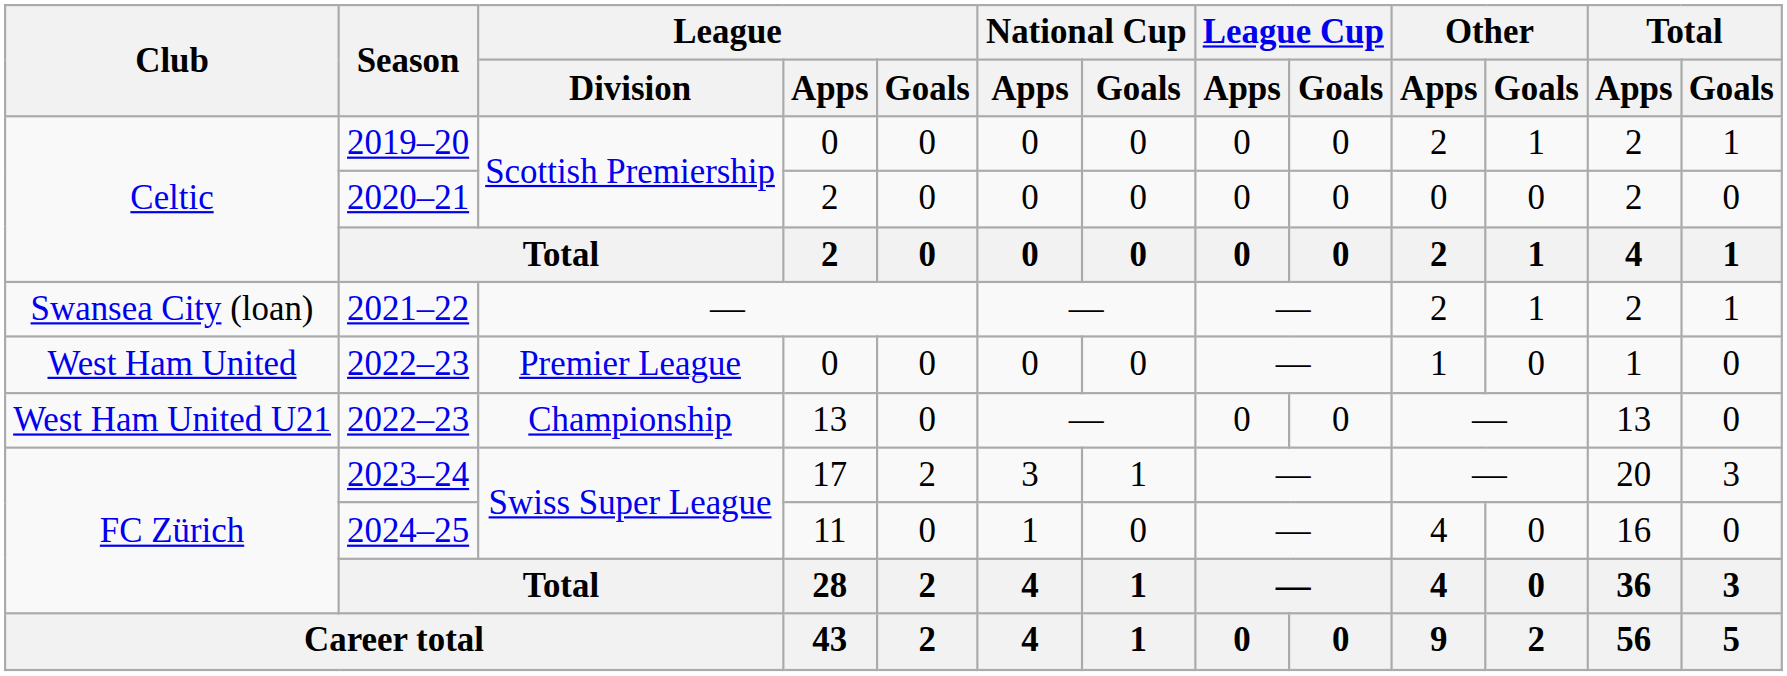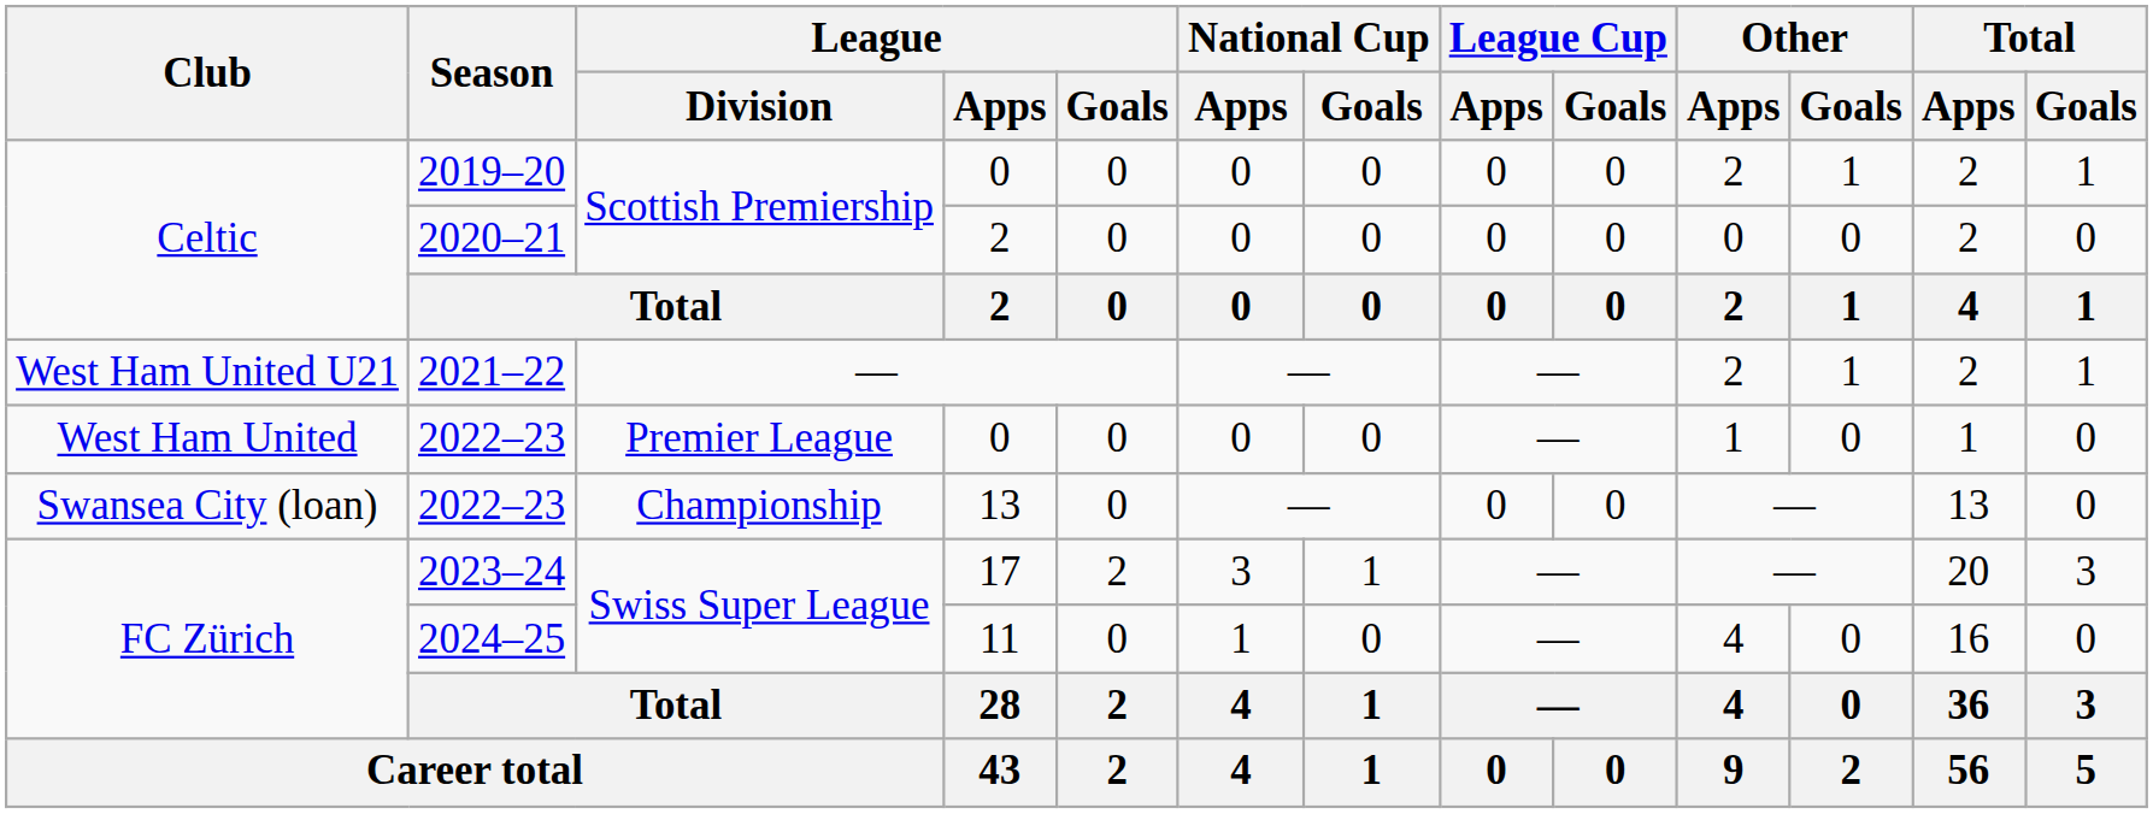2021–22 | Club: Swansea City (loan) -> West Ham United U21
2022–23 / 13 | Club: West Ham United U21 -> Swansea City (loan)
